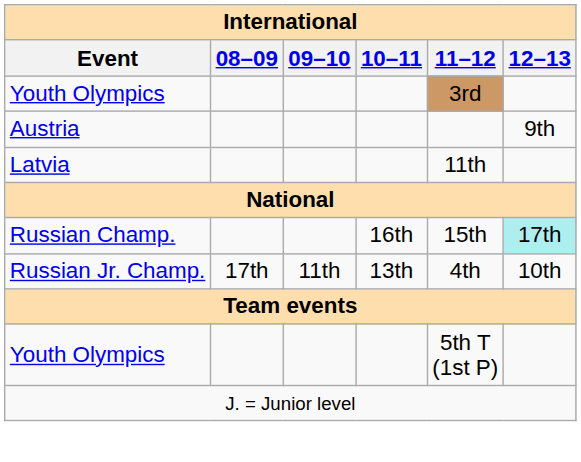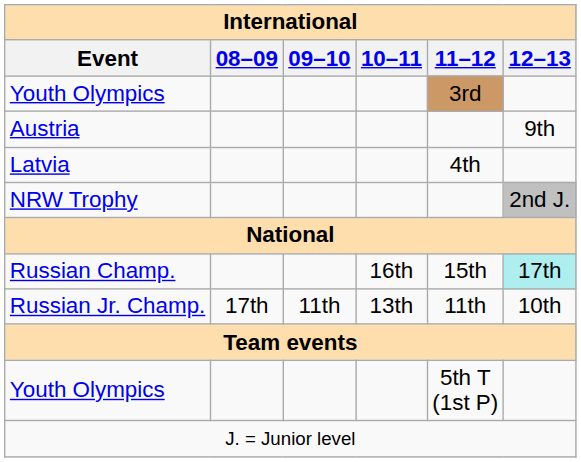Latvia | 11–12: 11th -> 4th
+ row: NRW Trophy | 2nd J.
Russian Jr. Champ. | 11–12: 4th -> 11th
